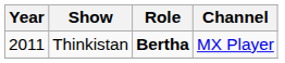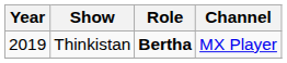Thinkistan | Year: 2011 -> 2019
